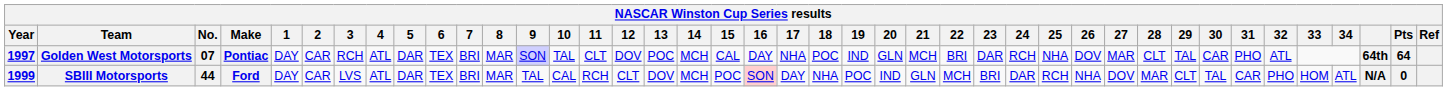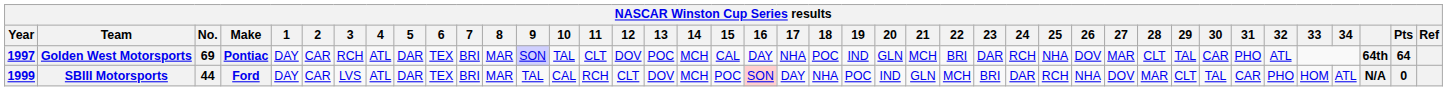Golden West Motorsports | No.: 07 -> 69
